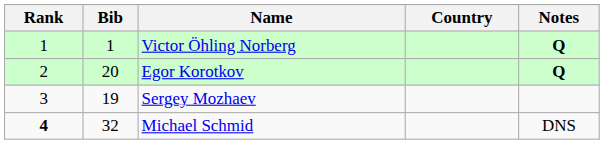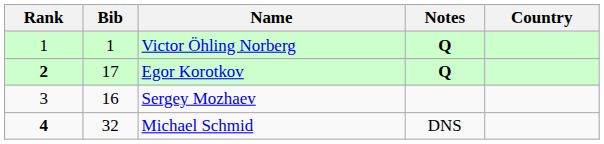columns swapped: Country <-> Notes
Egor Korotkov | Rank: normal -> bold
Egor Korotkov | Bib: 20 -> 17
Sergey Mozhaev | Bib: 19 -> 16
